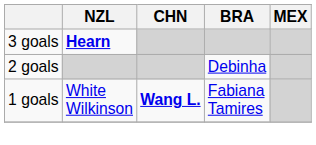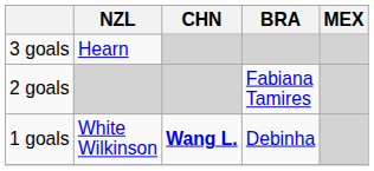3 goals | NZL: bold -> normal
2 goals | BRA: Debinha -> Fabiana Tamires
1 goals | BRA: Fabiana Tamires -> Debinha
